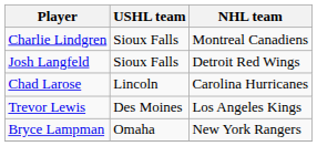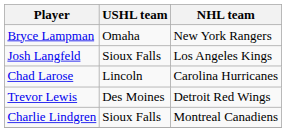rows swapped: Bryce Lampman <-> Charlie Lindgren
Josh Langfeld | NHL team: Detroit Red Wings -> Los Angeles Kings
Trevor Lewis | NHL team: Los Angeles Kings -> Detroit Red Wings
